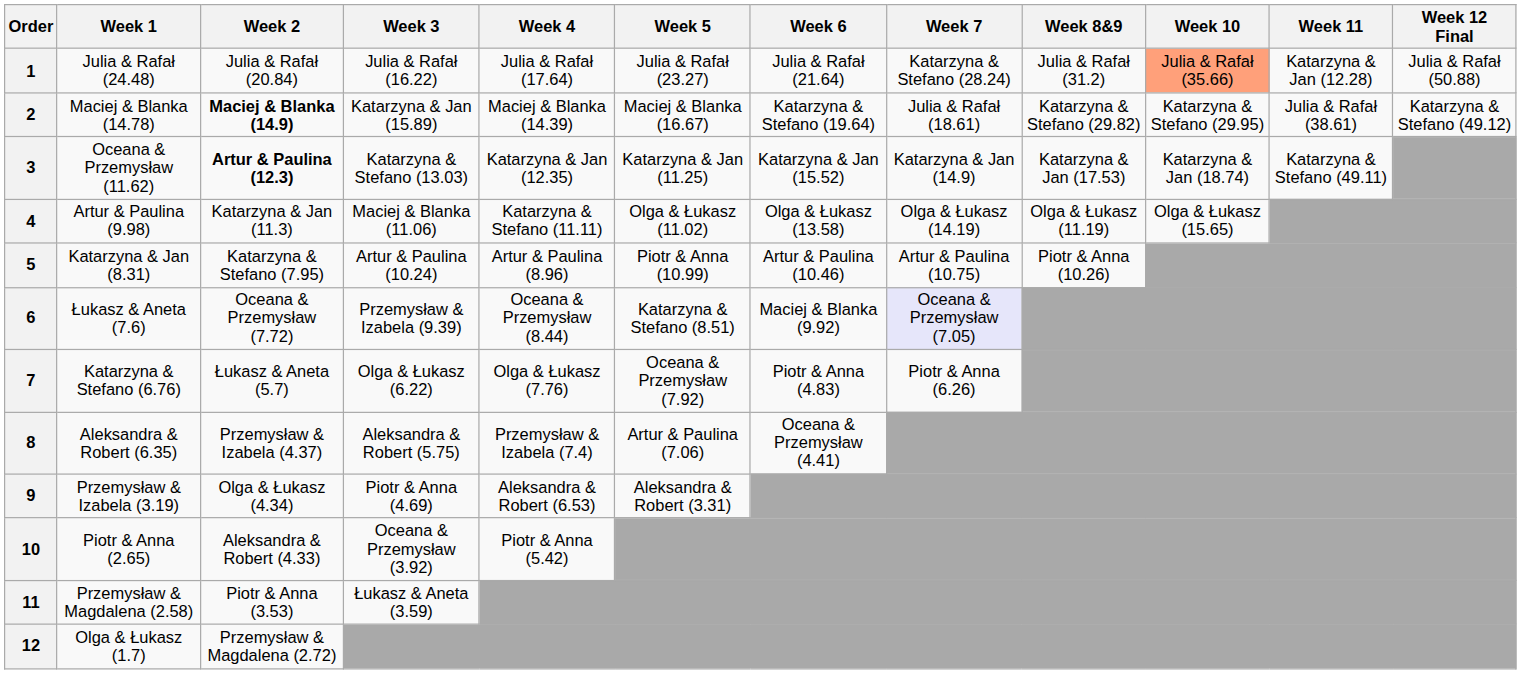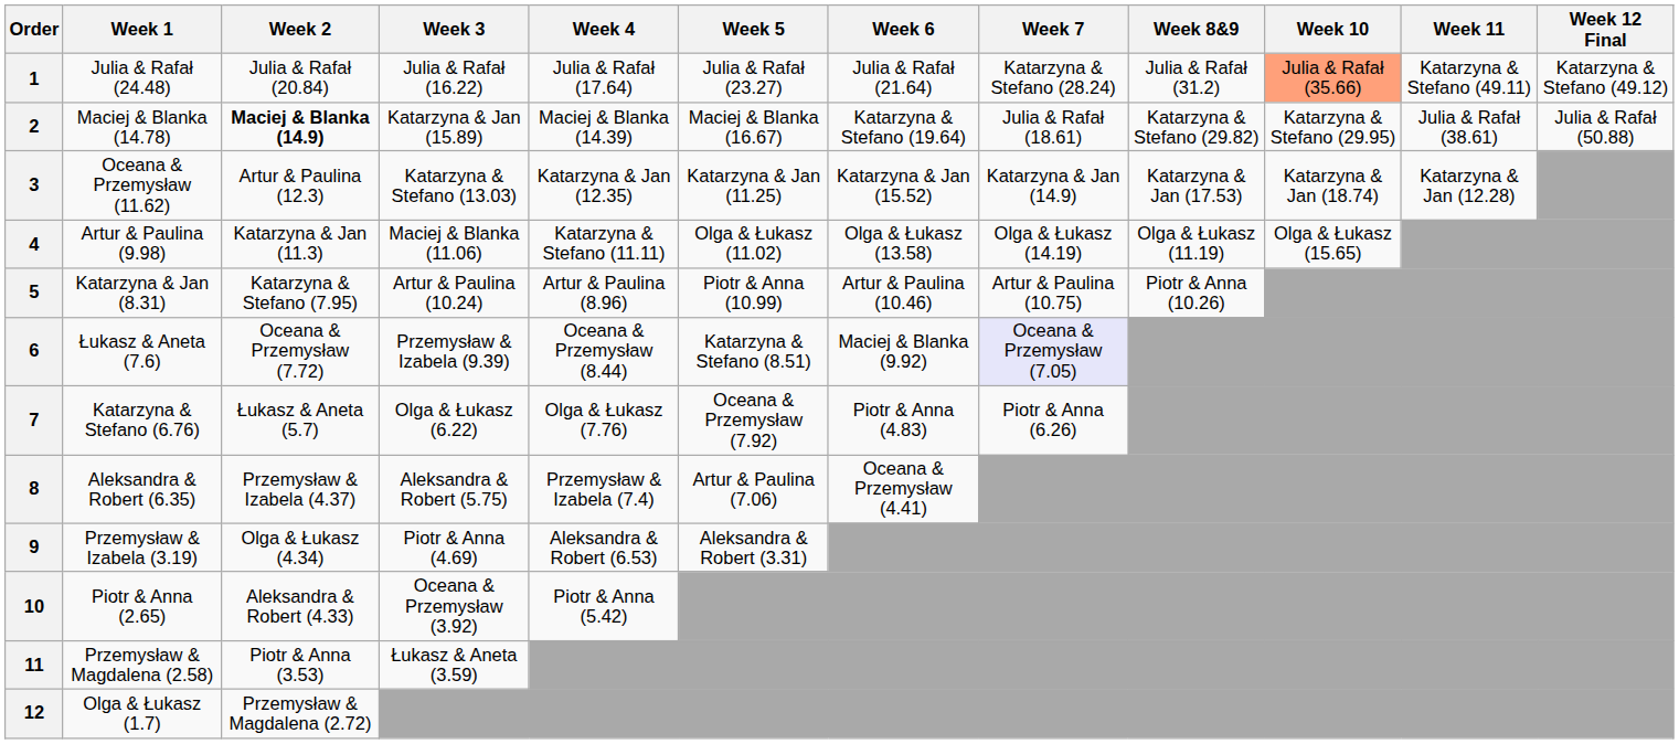1 | Week 11: Katarzyna & Jan (12.28) -> Katarzyna & Stefano (49.11)
1 | Week 12 Final: Julia & Rafał (50.88) -> Katarzyna & Stefano (49.12)
2 | Week 12 Final: Katarzyna & Stefano (49.12) -> Julia & Rafał (50.88)
3 | Week 2: bold -> normal
3 | Week 11: Katarzyna & Stefano (49.11) -> Katarzyna & Jan (12.28)
